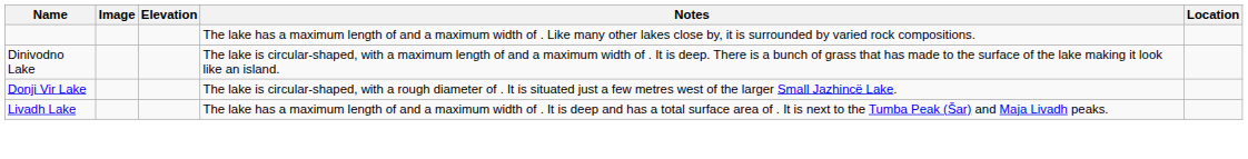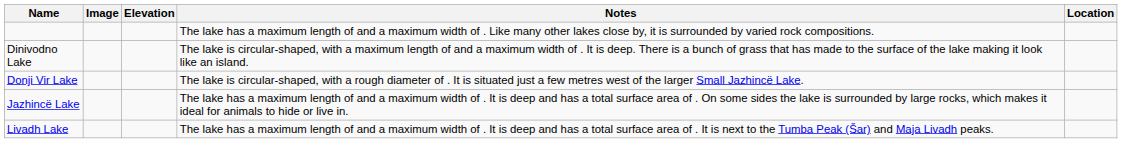+ row: Jazhincë Lake | The lake has a maximum length of and a maximum width of . It is deep and has a total surface area of . On some sides the lake is surrounded by large rocks, which makes it ideal for animals to hide or live in.
